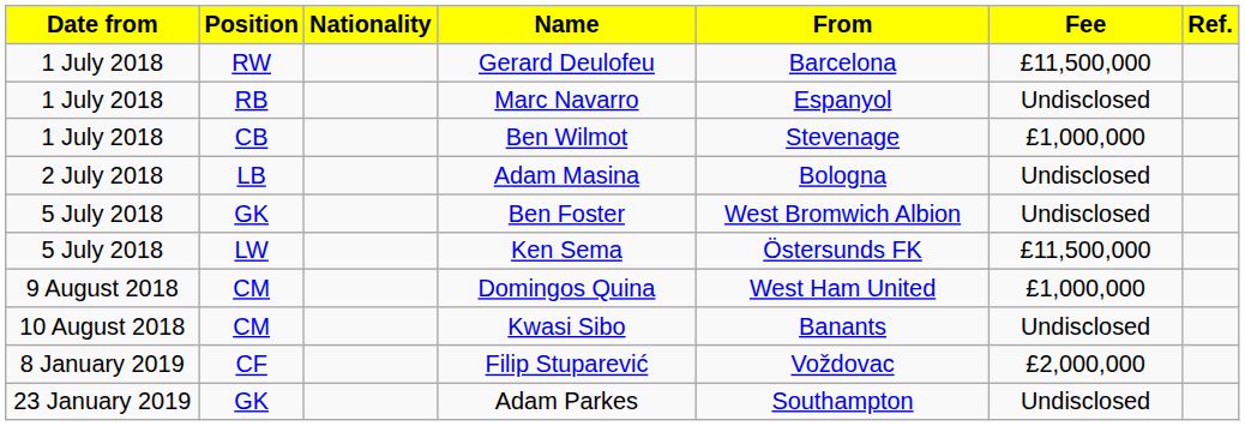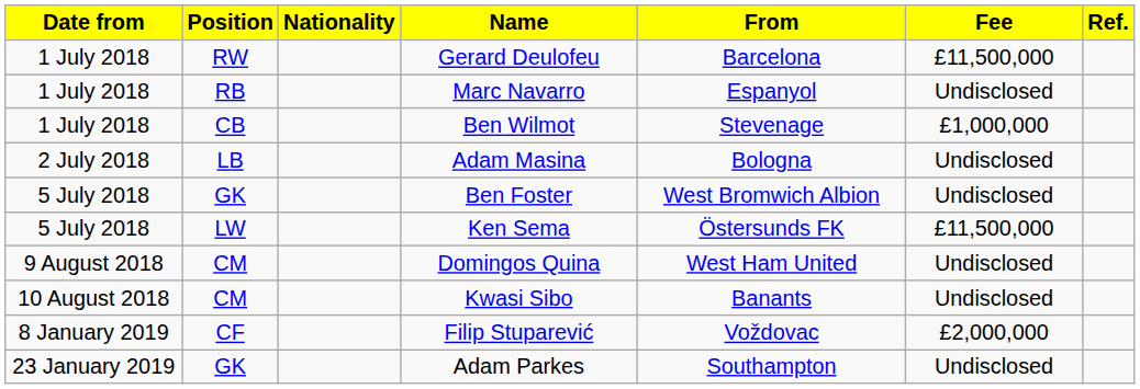Domingos Quina | Fee: £1,000,000 -> Undisclosed
